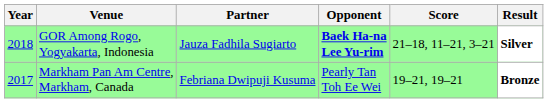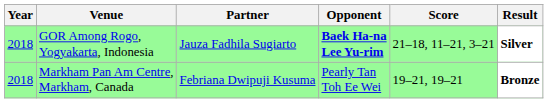Markham Pan Am Centre, Markham, Canada | Year: 2017 -> 2018
